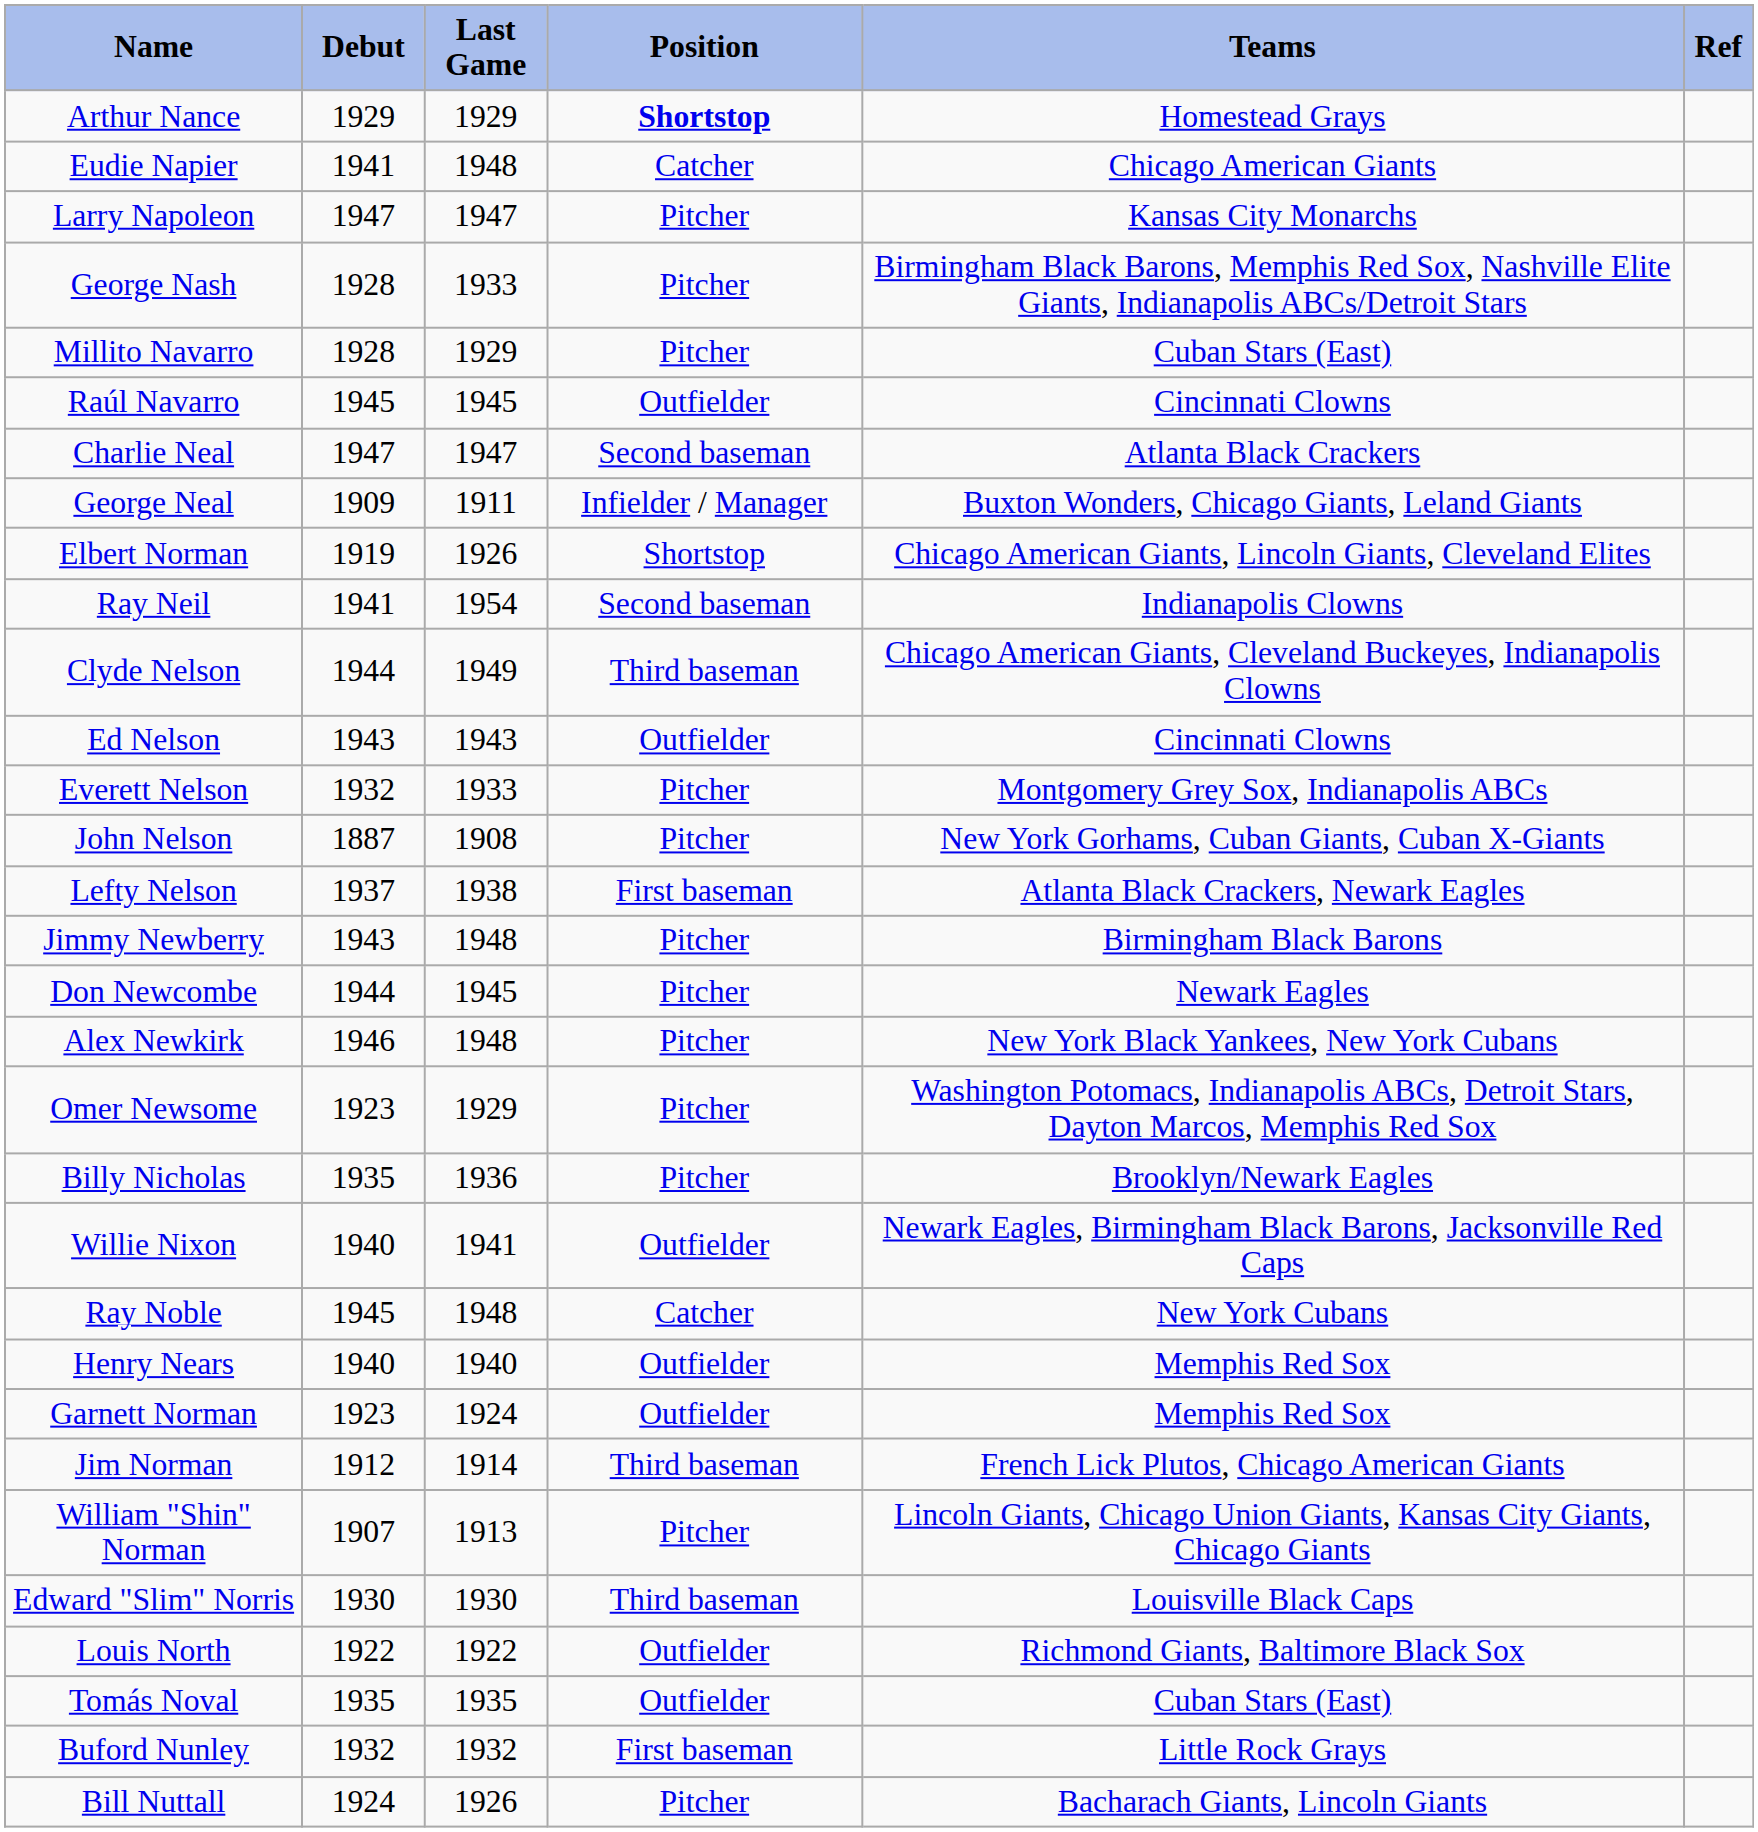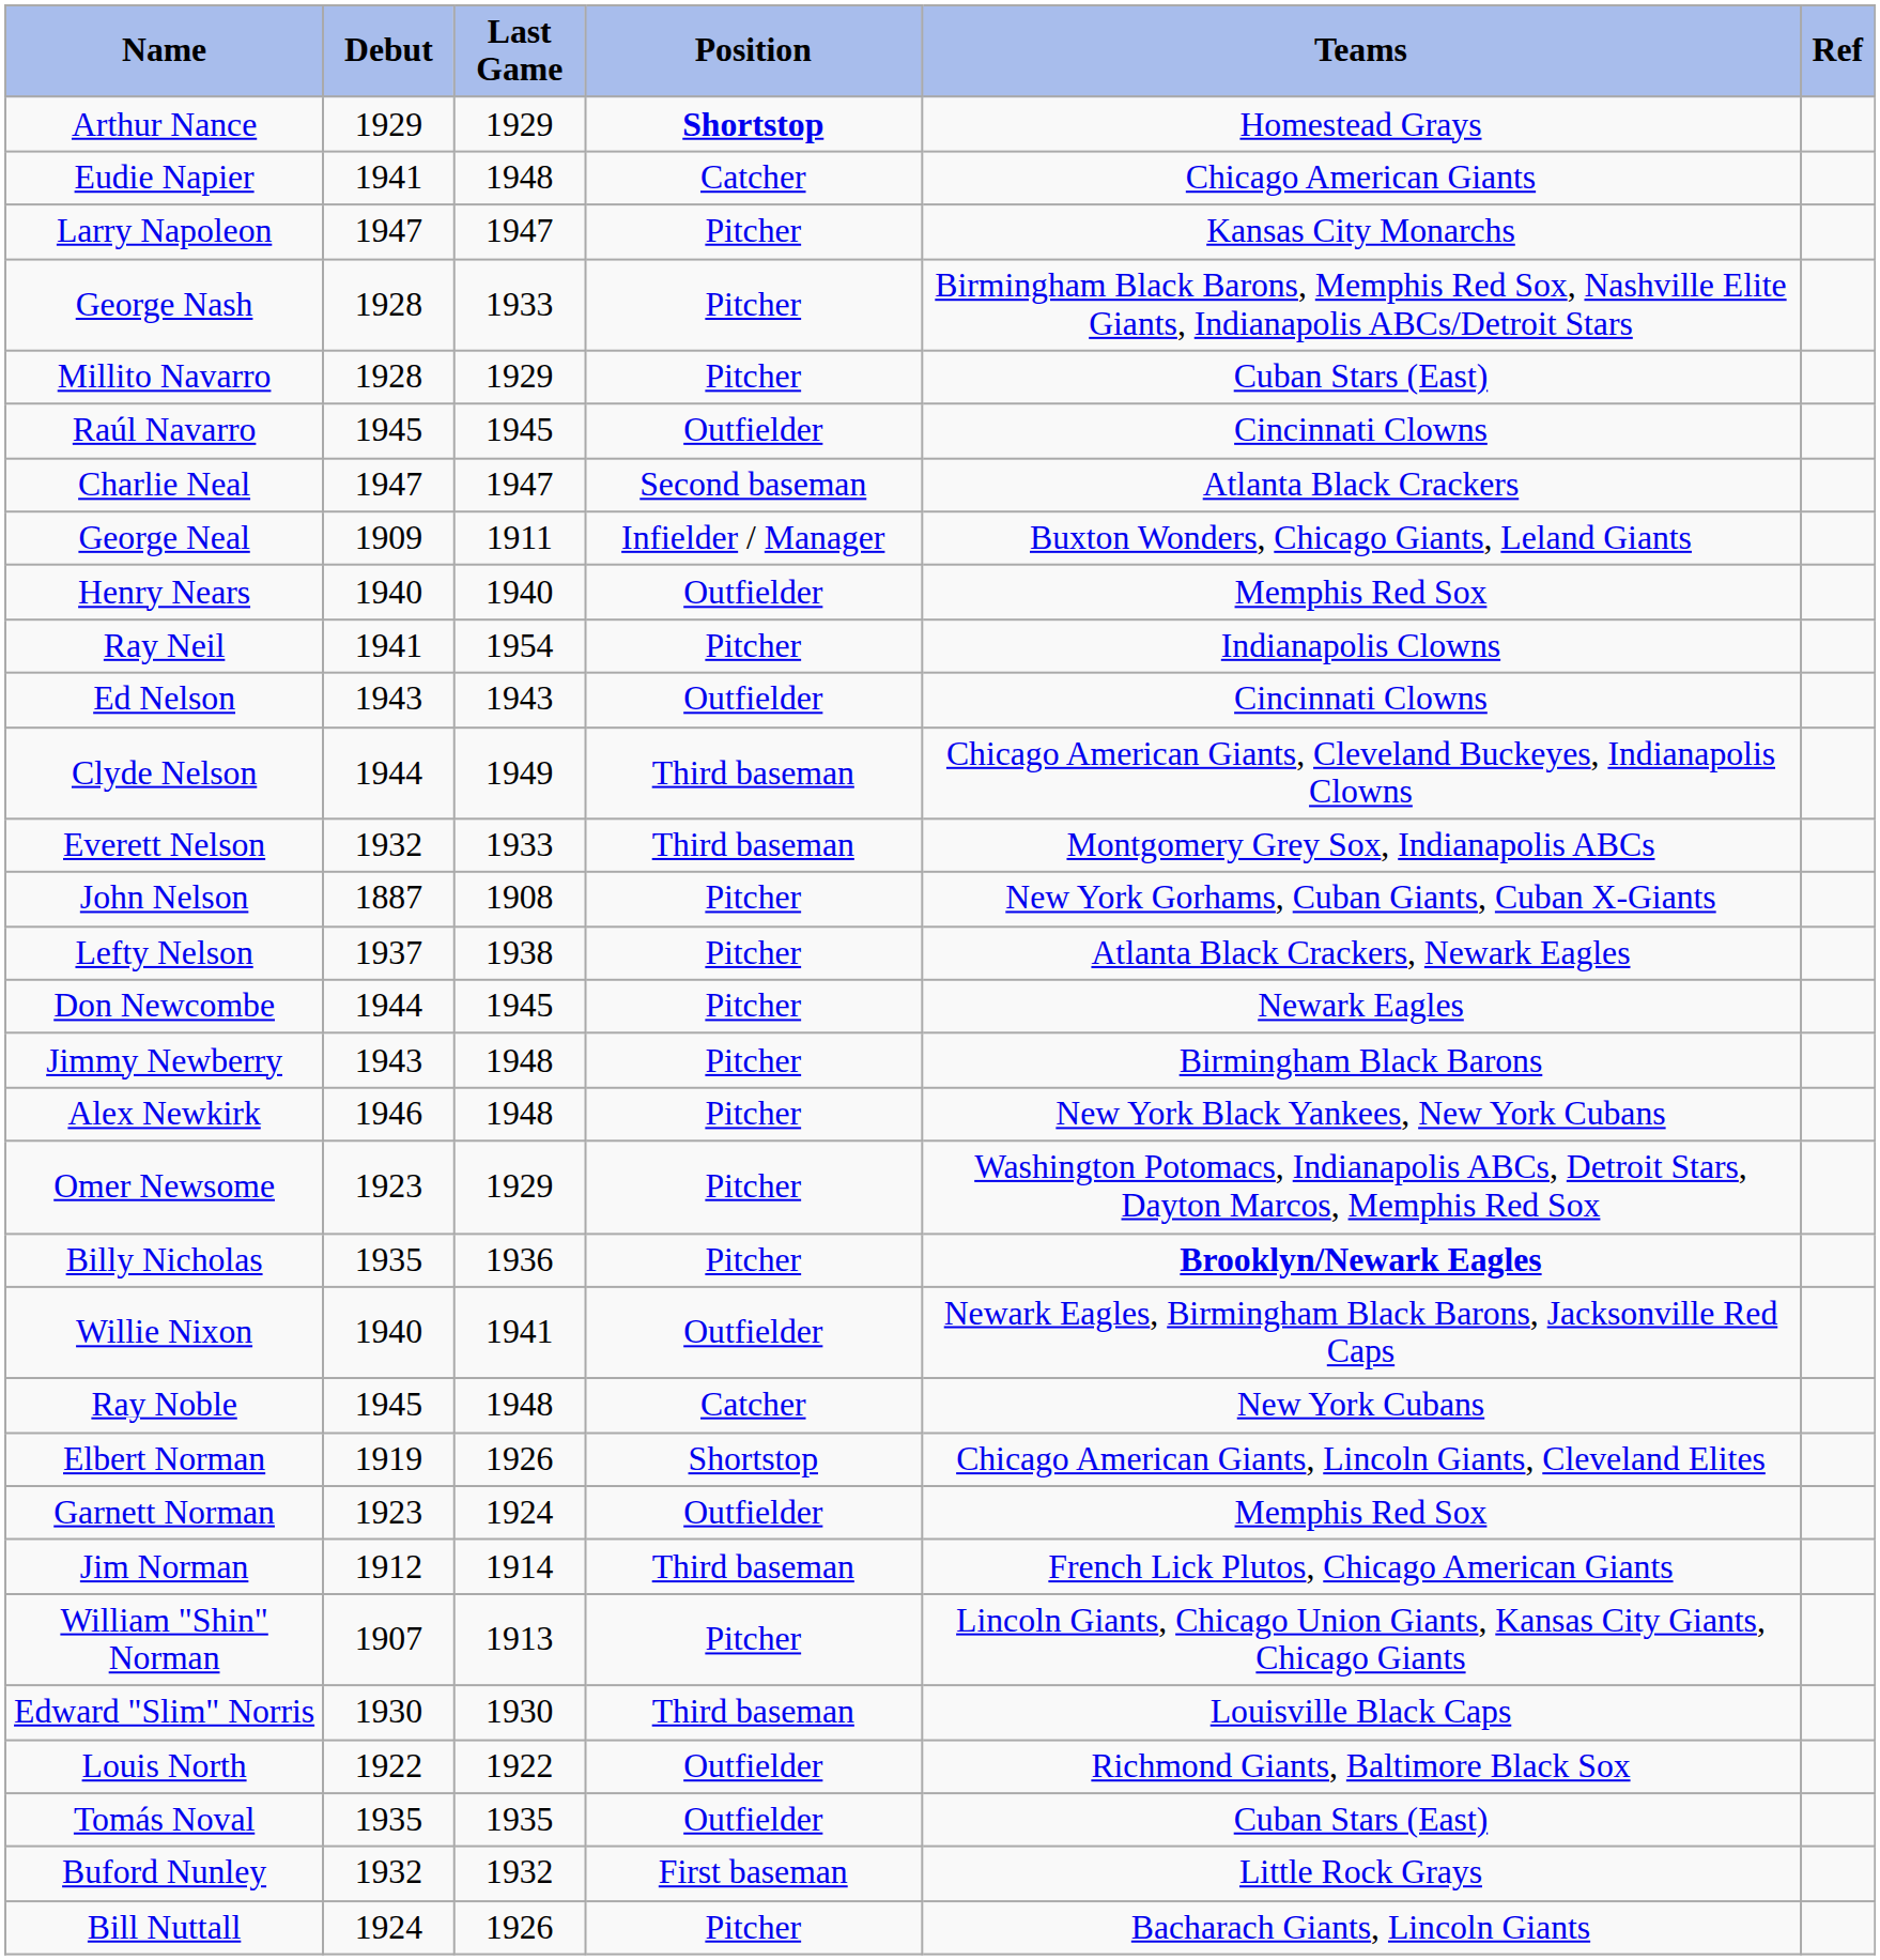rows swapped: Henry Nears <-> Elbert Norman
Ray Neil | Position: Second baseman -> Pitcher
rows swapped: Clyde Nelson <-> Ed Nelson
Everett Nelson | Position: Pitcher -> Third baseman
Lefty Nelson | Position: First baseman -> Pitcher
rows swapped: Jimmy Newberry <-> Don Newcombe
Billy Nicholas | Teams: normal -> bold
